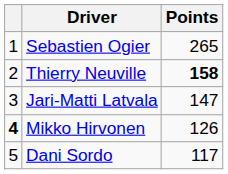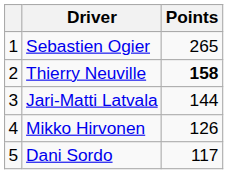Jari-Matti Latvala | Points: 147 -> 144
Mikko Hirvonen | column 1: bold -> normal
